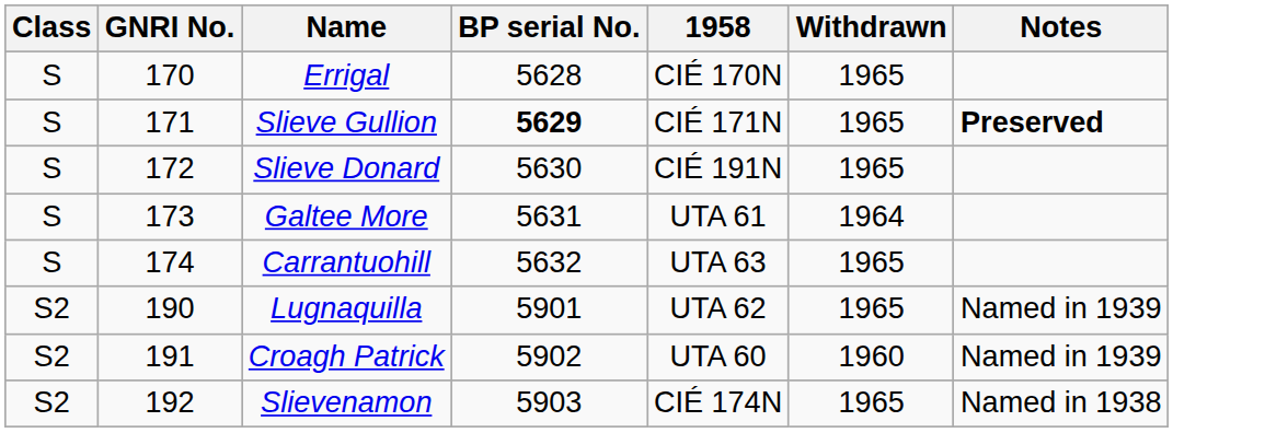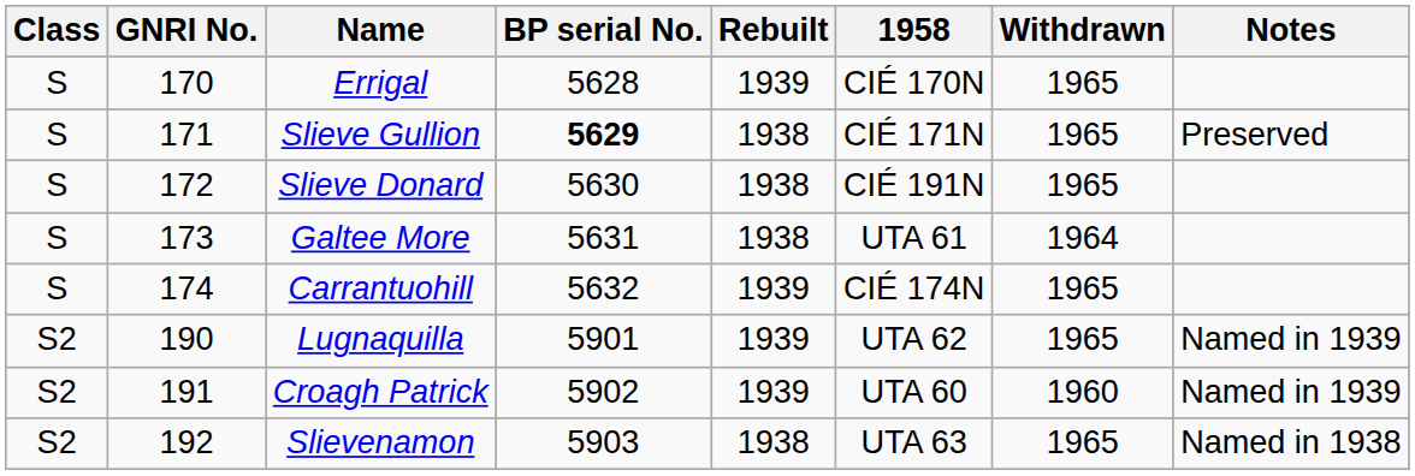+ column: Rebuilt | 1939 | 1938 | 1938 | 1938 | 1939 | 1939 | 1939 | 1938
Slieve Gullion | Notes: bold -> normal
Carrantuohill | 1958: UTA 63 -> CIÉ 174N
Slievenamon | 1958: CIÉ 174N -> UTA 63
